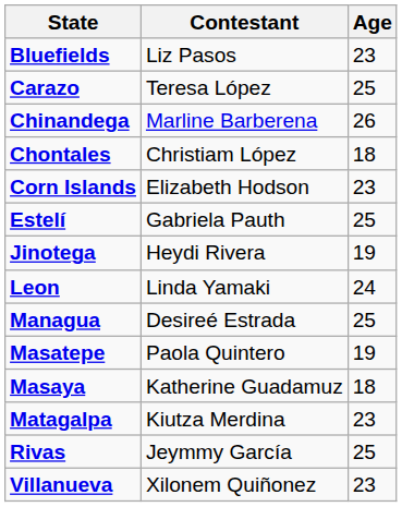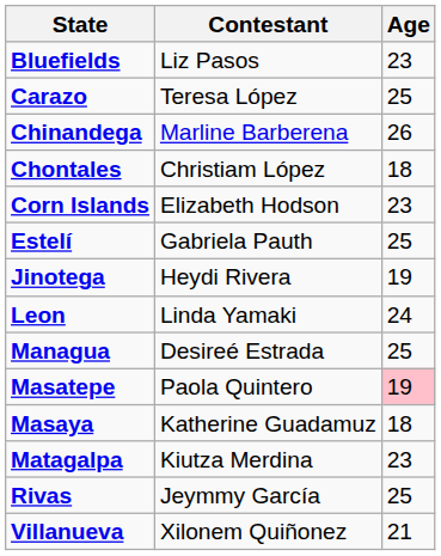Masatepe | Age: no background -> pink background
Villanueva | Age: 23 -> 21
